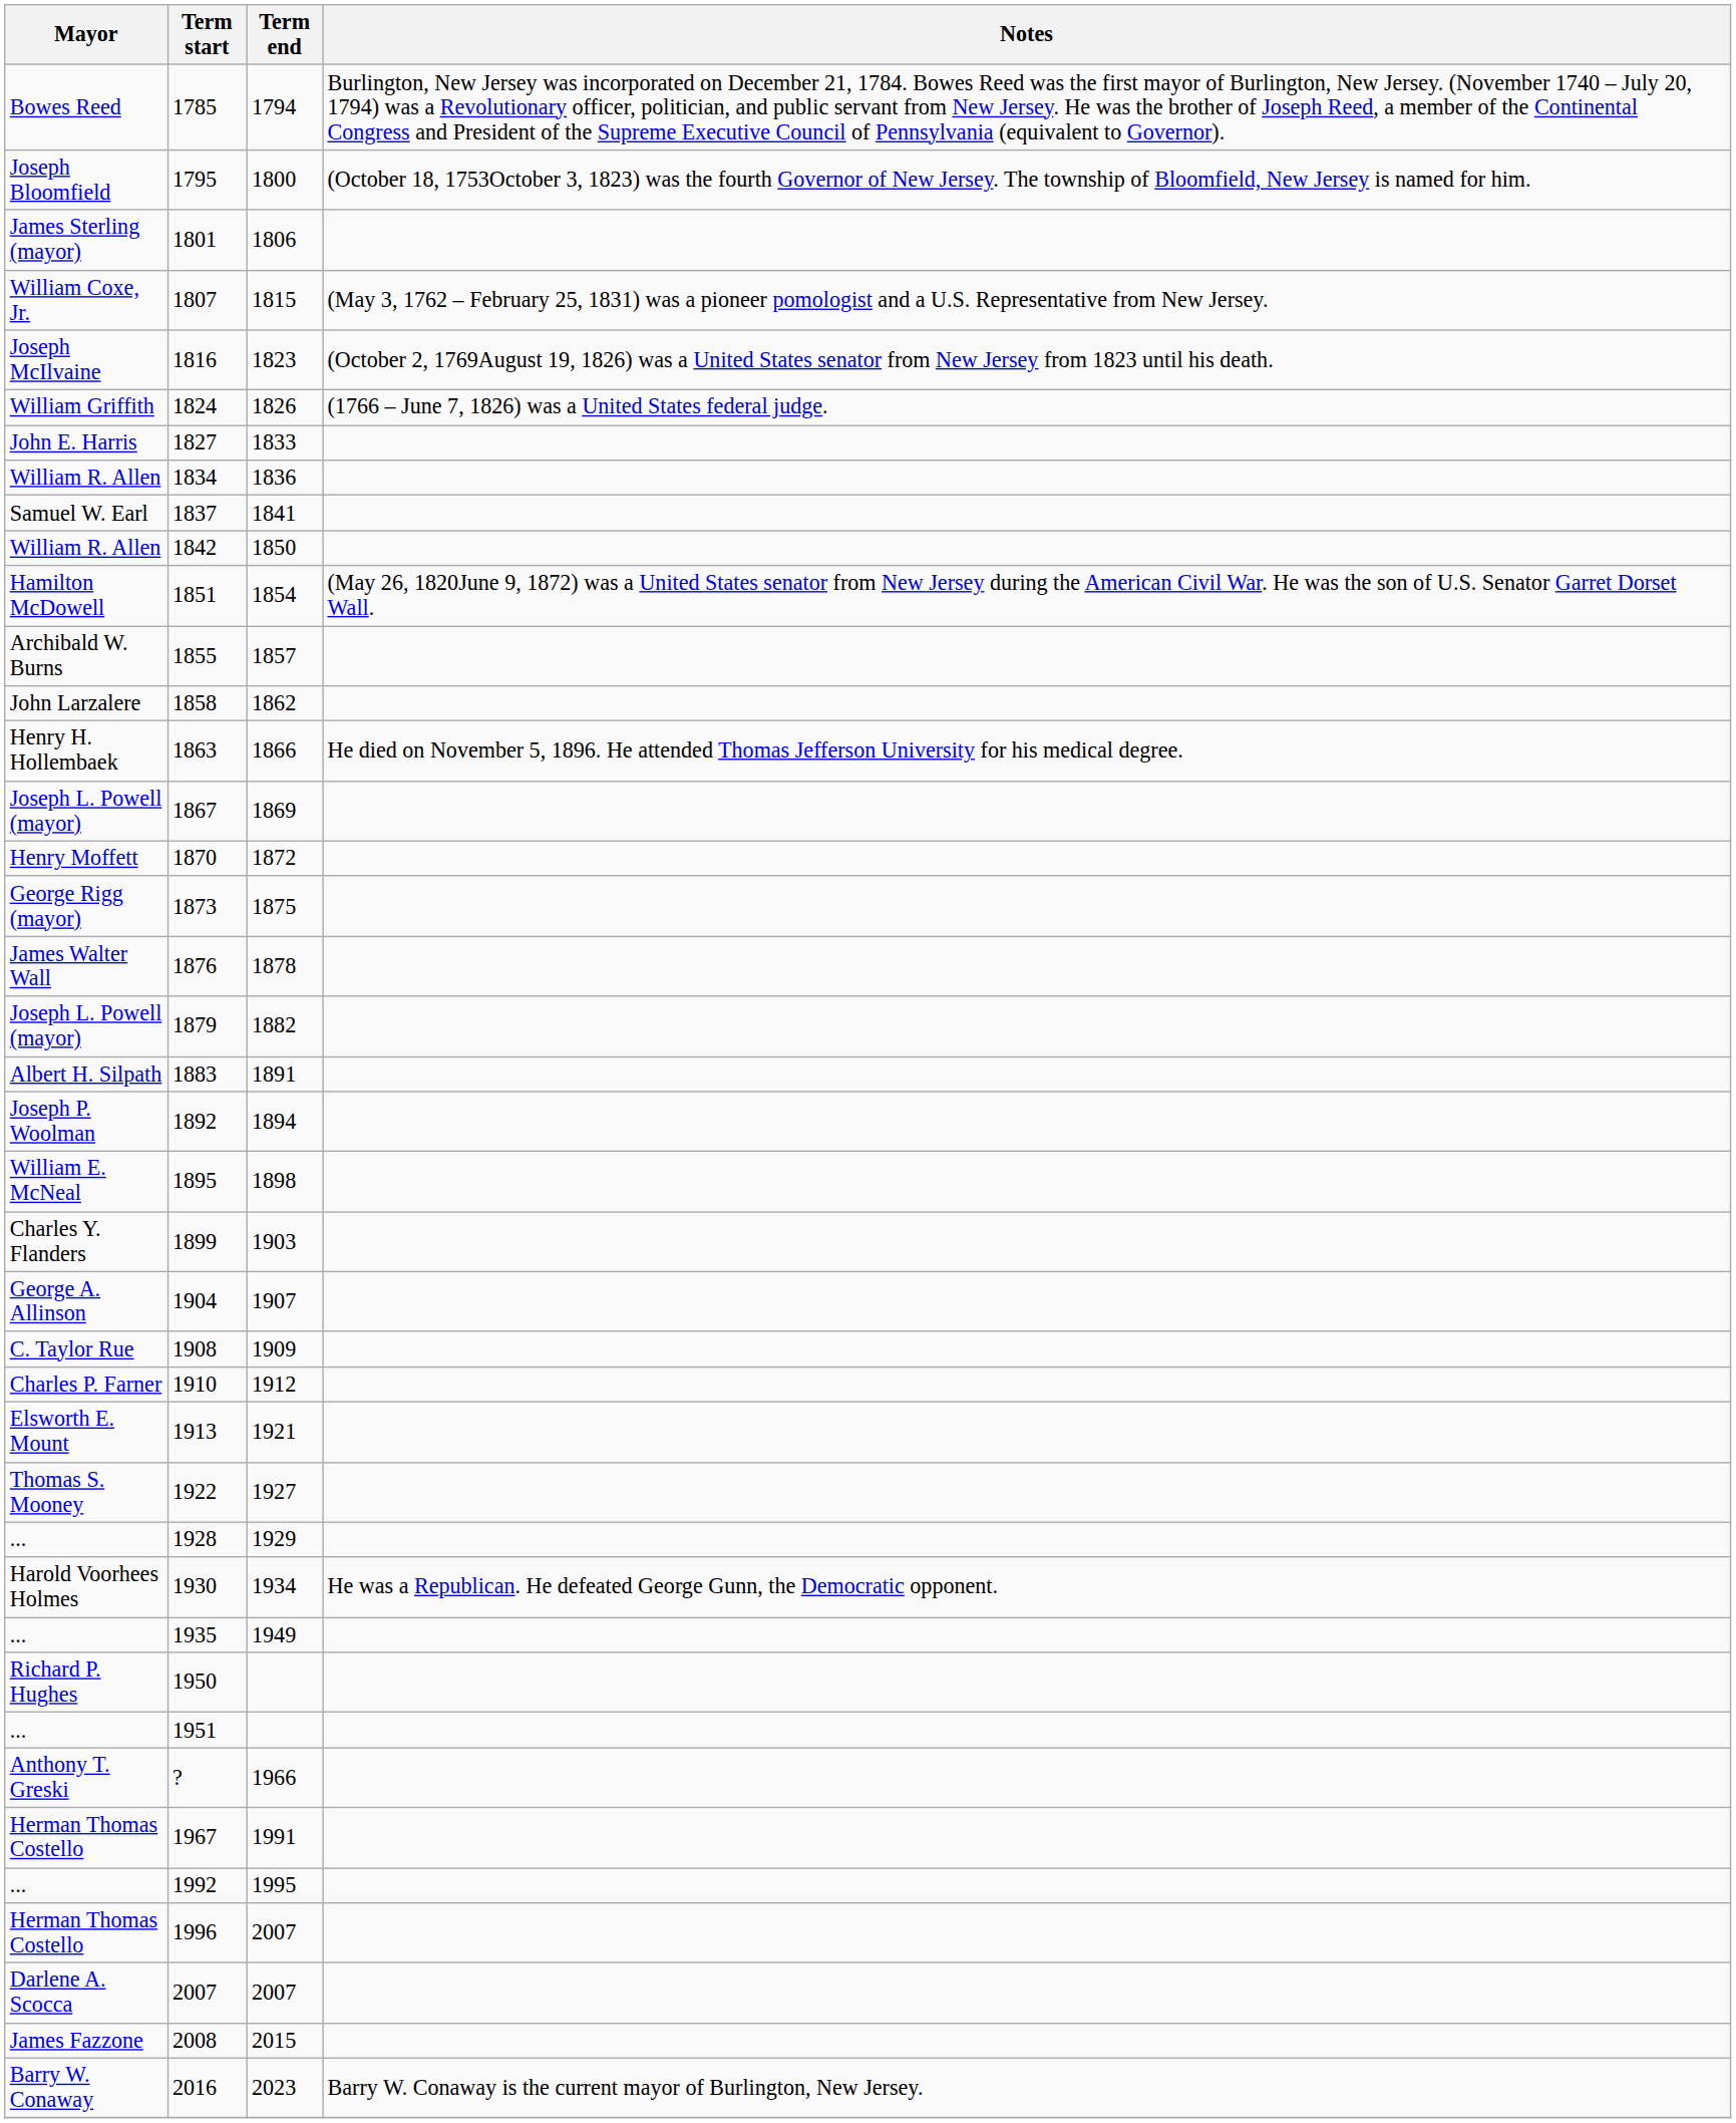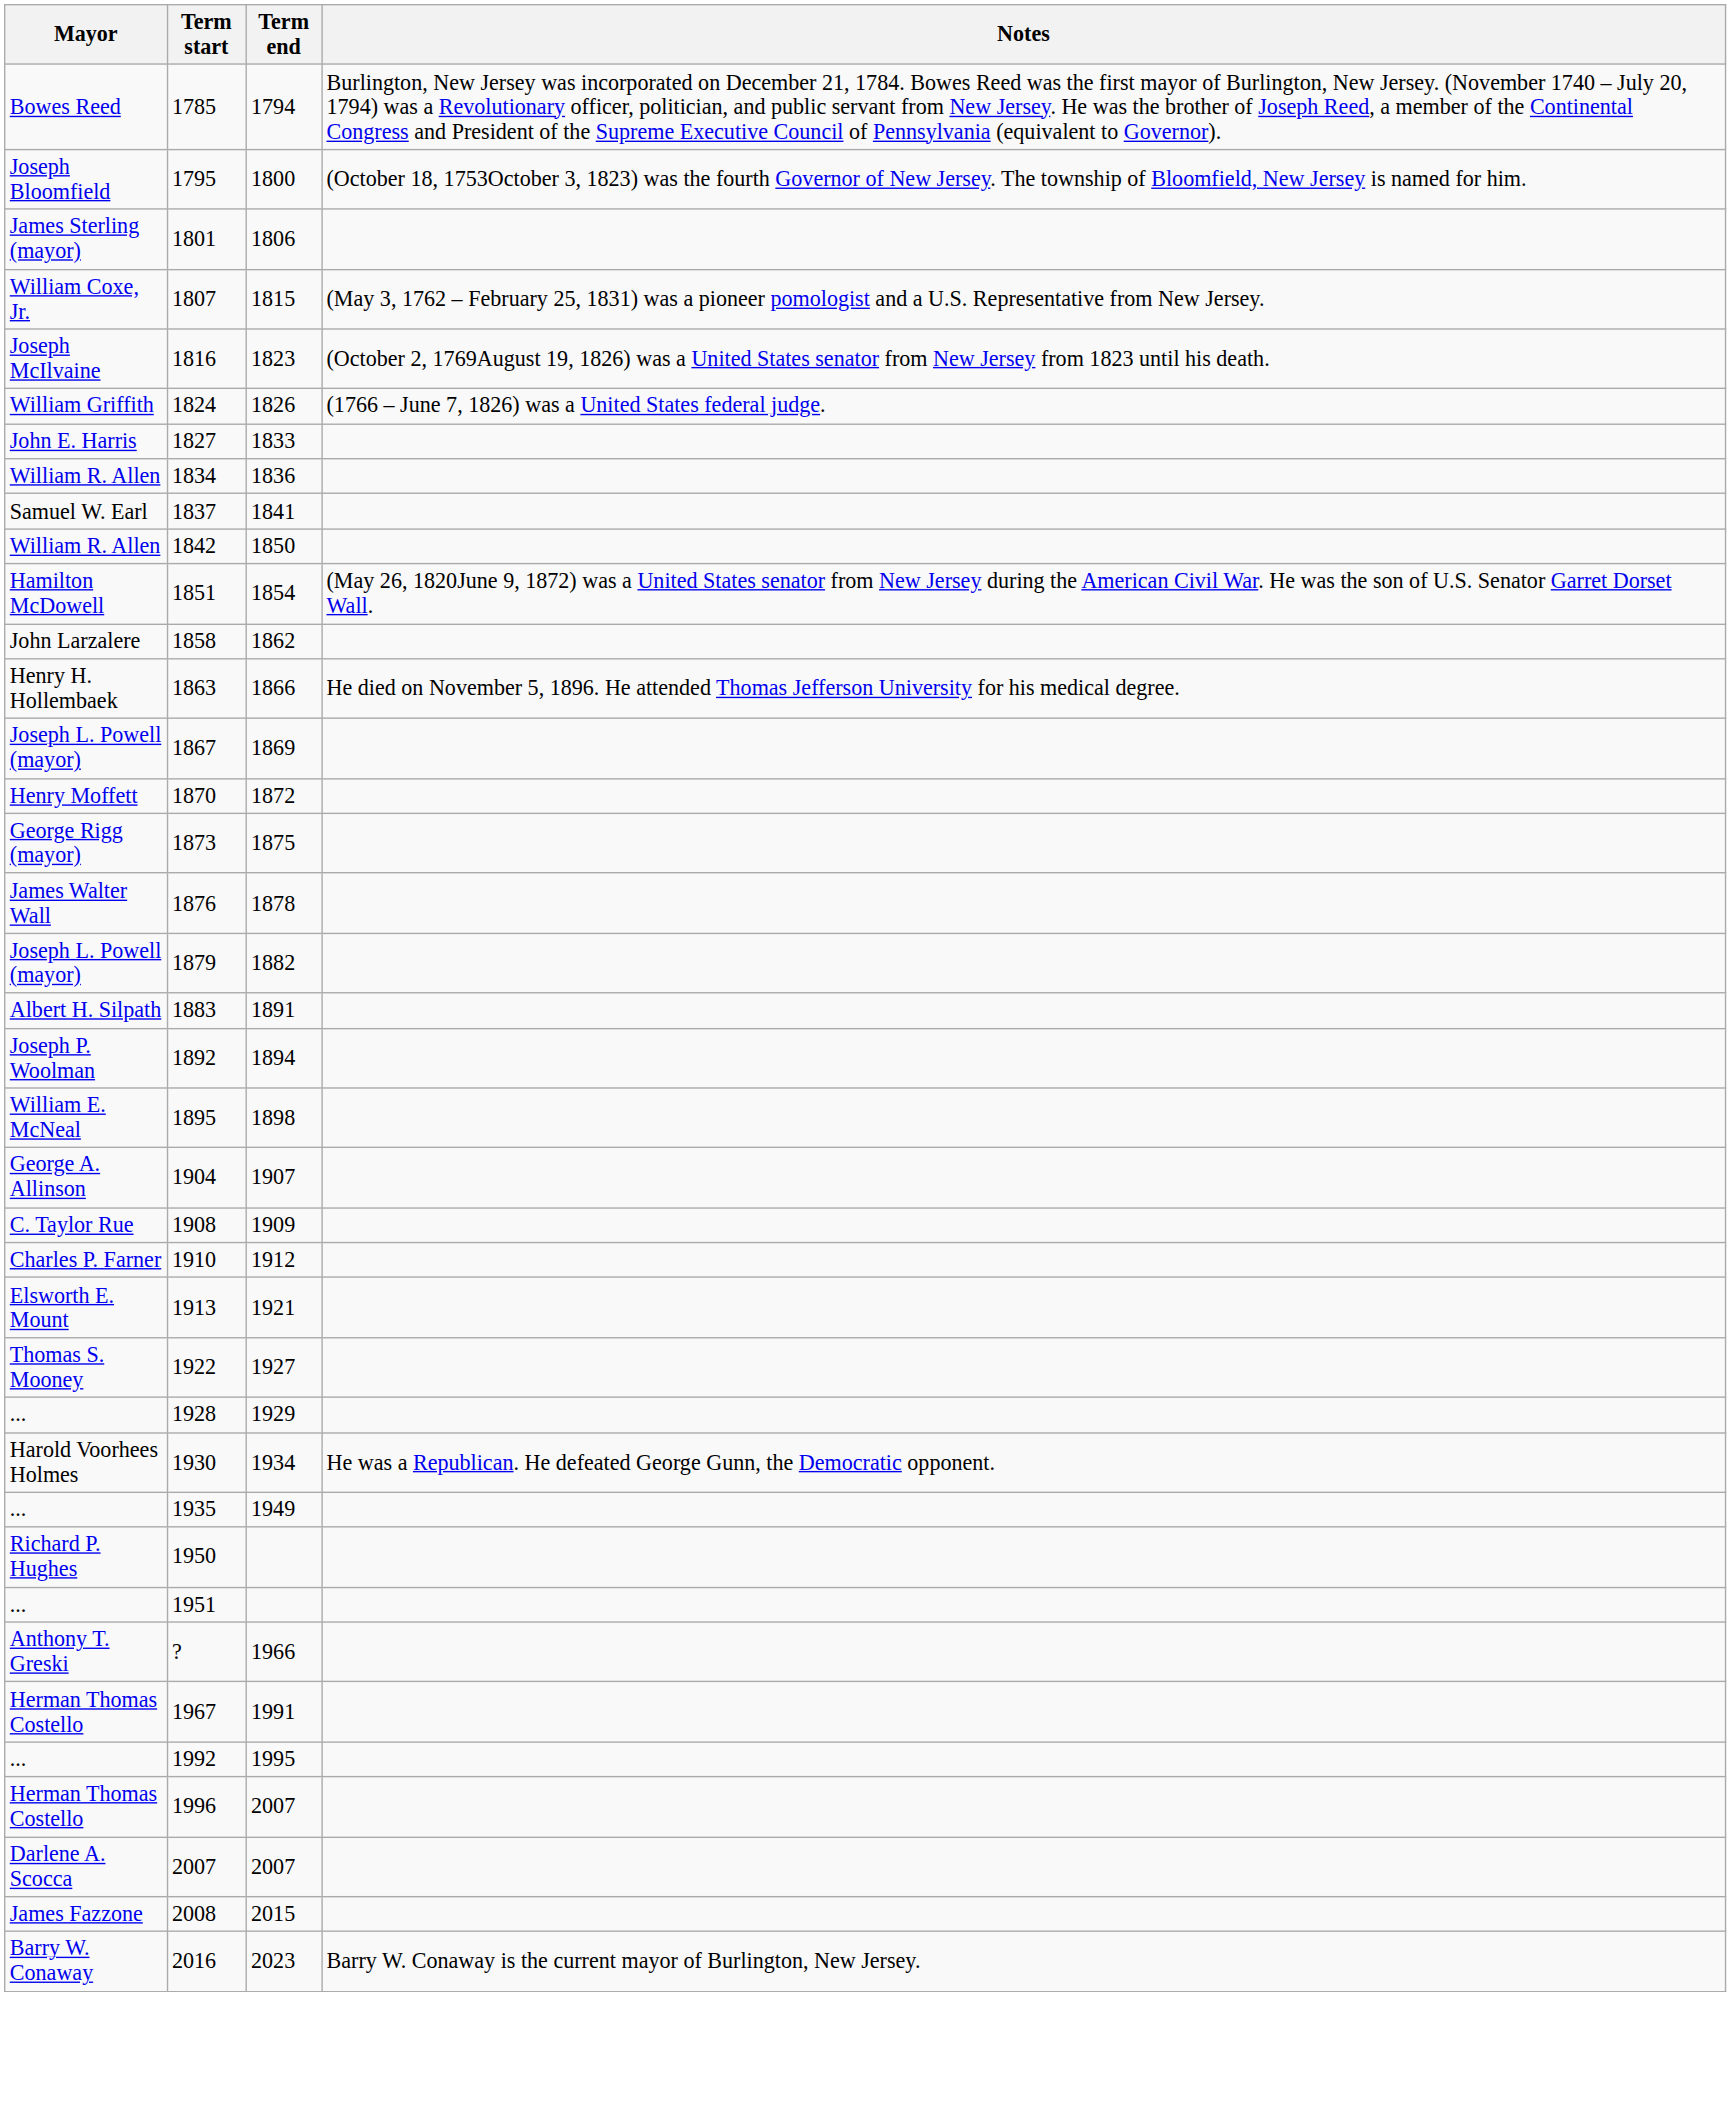- row: Archibald W. Burns | 1855 | 1857
- row: Charles Y. Flanders | 1899 | 1903
